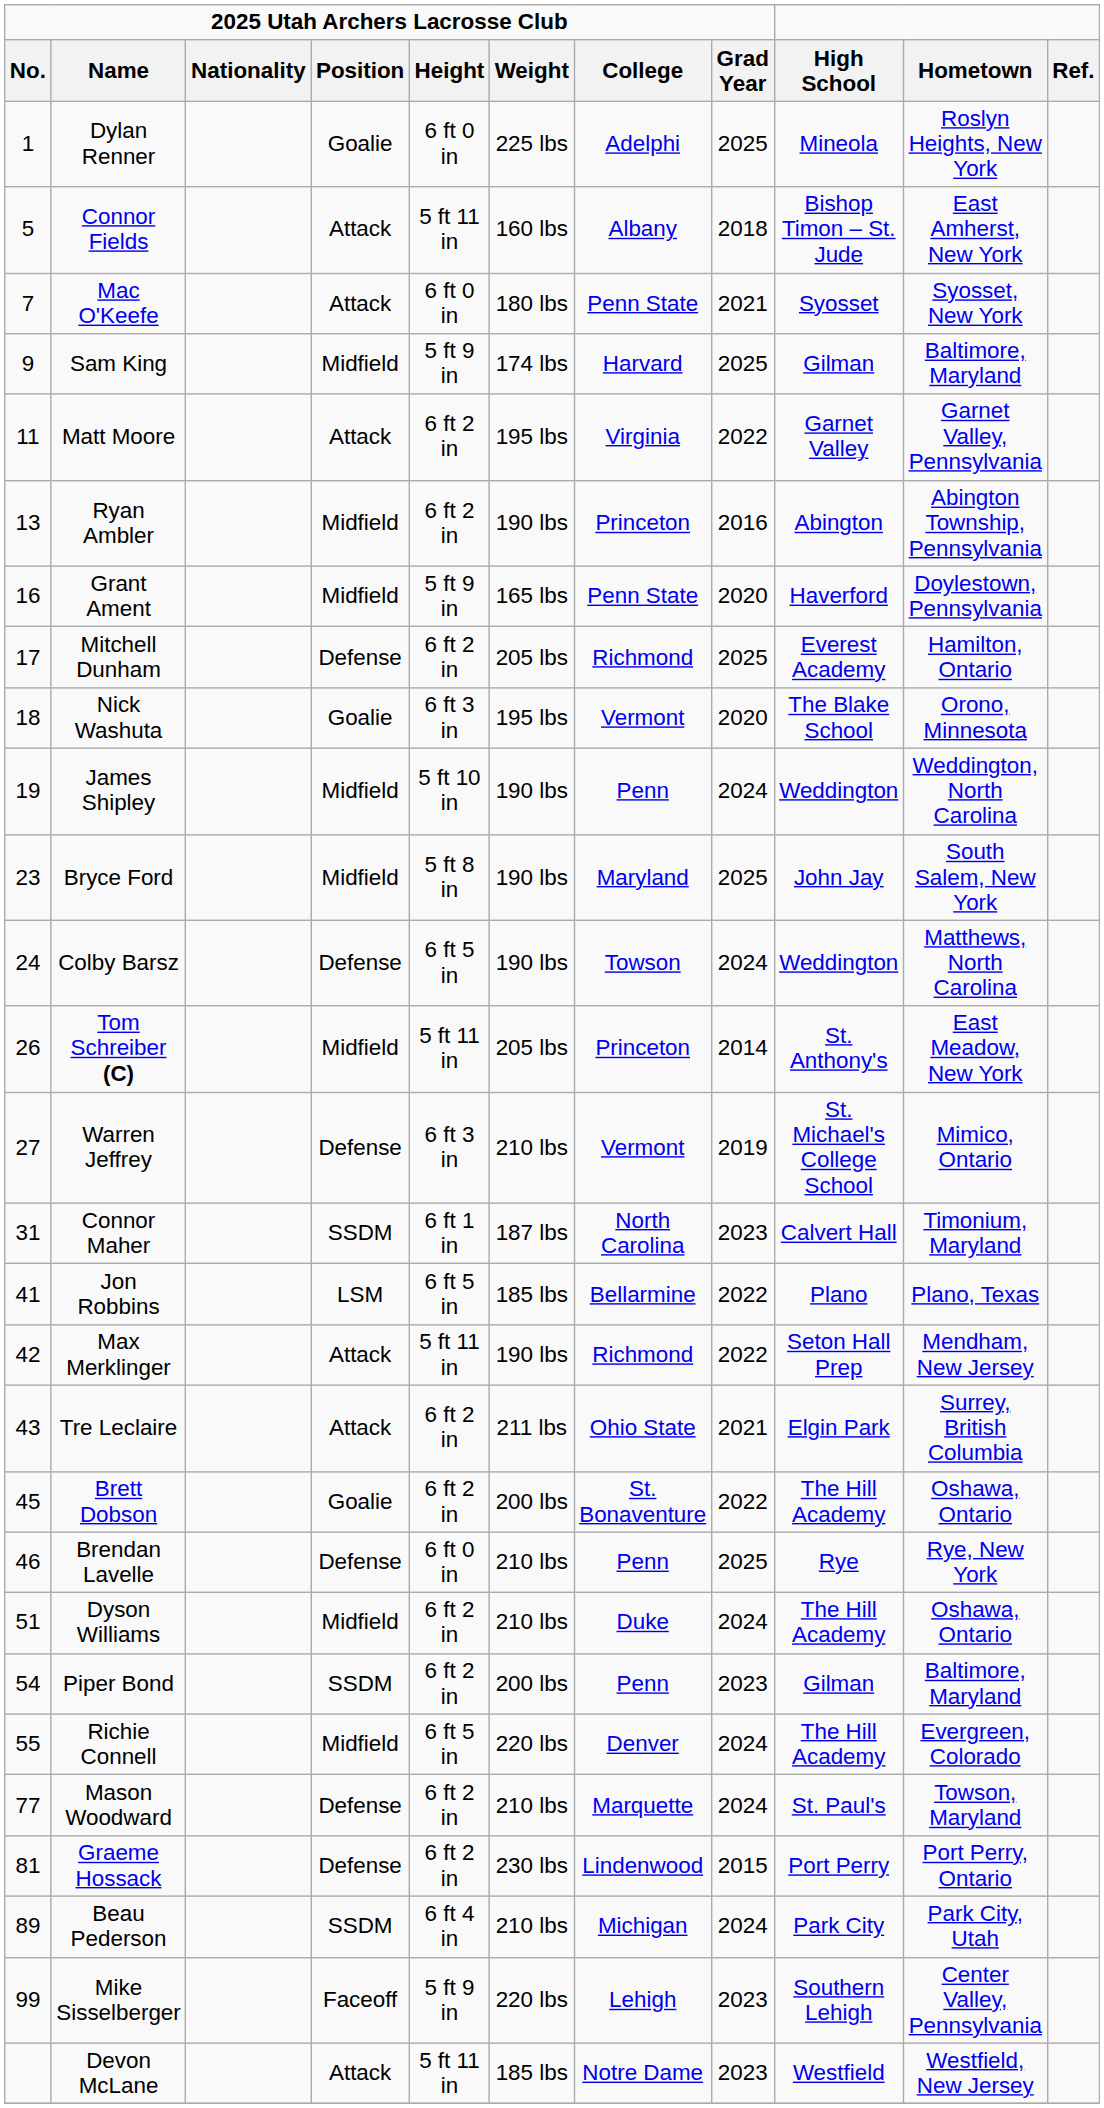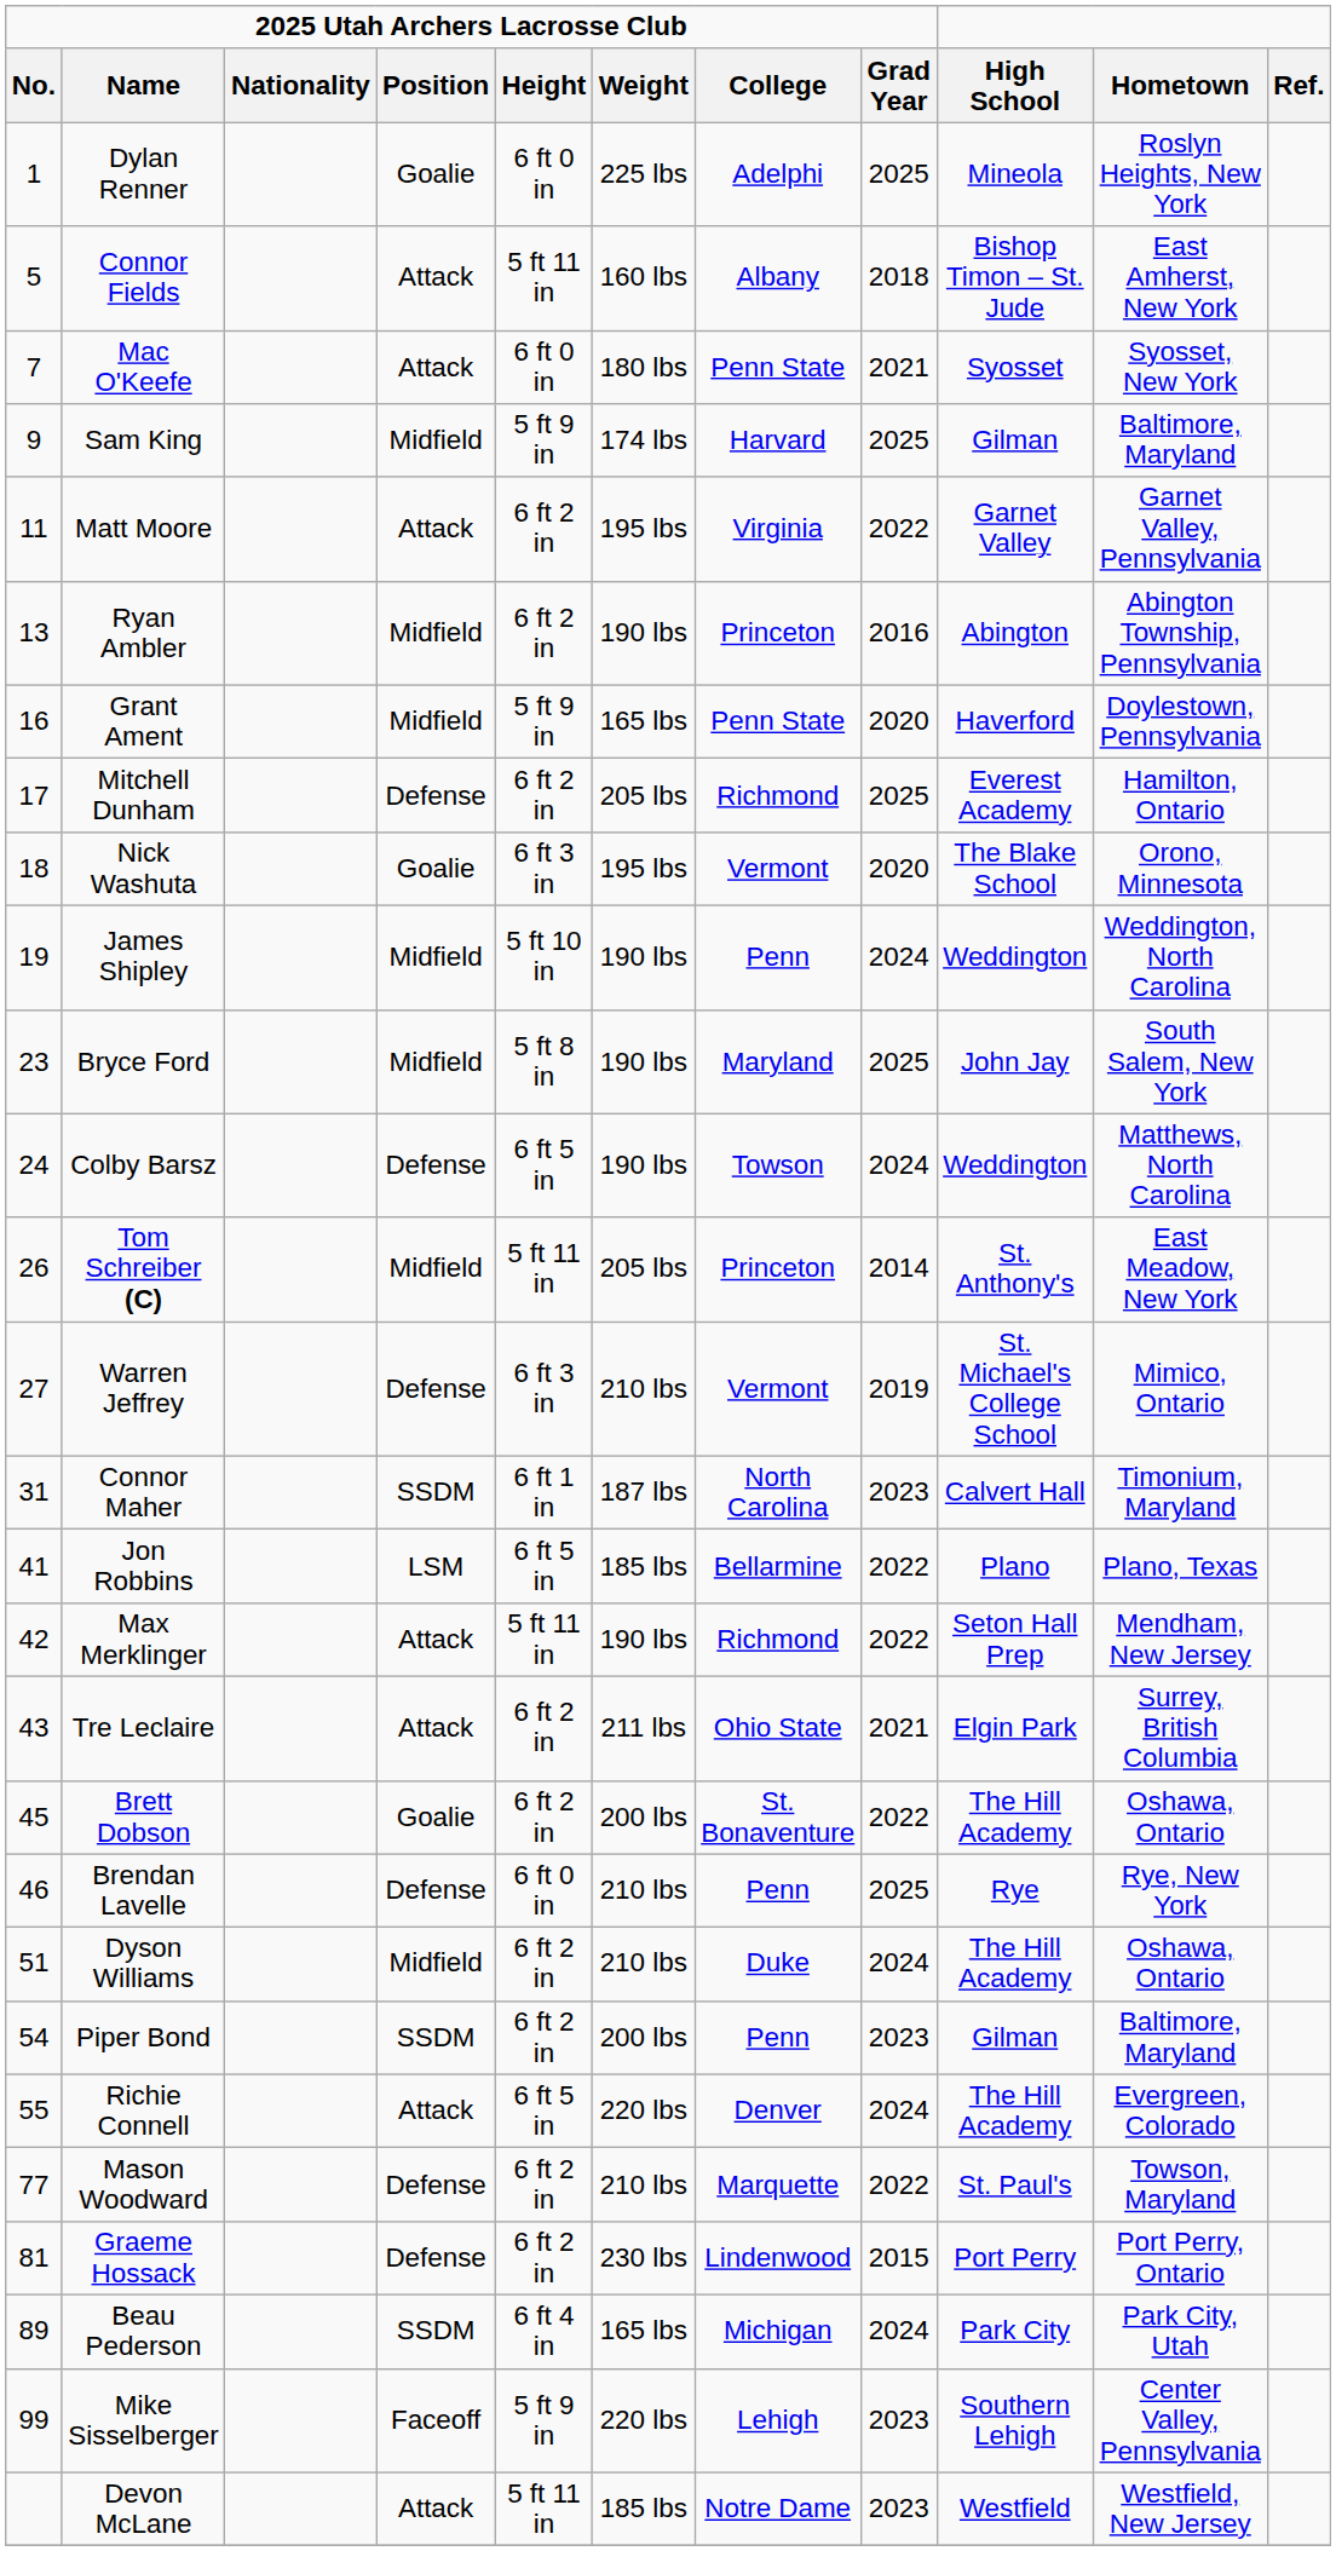Richie Connell | 2025 Utah Archers Lacrosse Club / Position: Midfield -> Attack
Mason Woodward | 2025 Utah Archers Lacrosse Club / Grad Year: 2024 -> 2022
Beau Pederson | 2025 Utah Archers Lacrosse Club / Weight: 210 lbs -> 165 lbs
